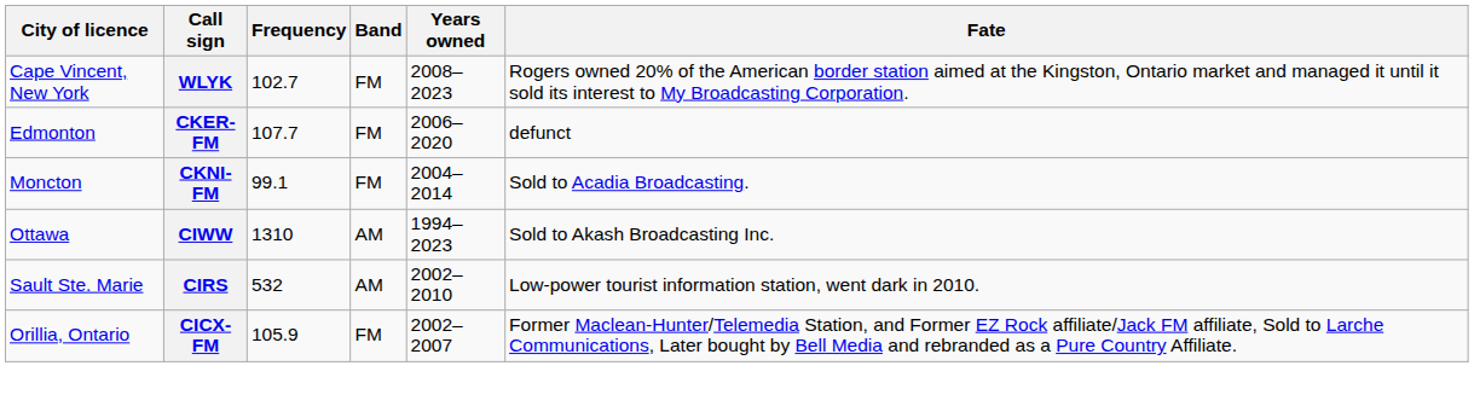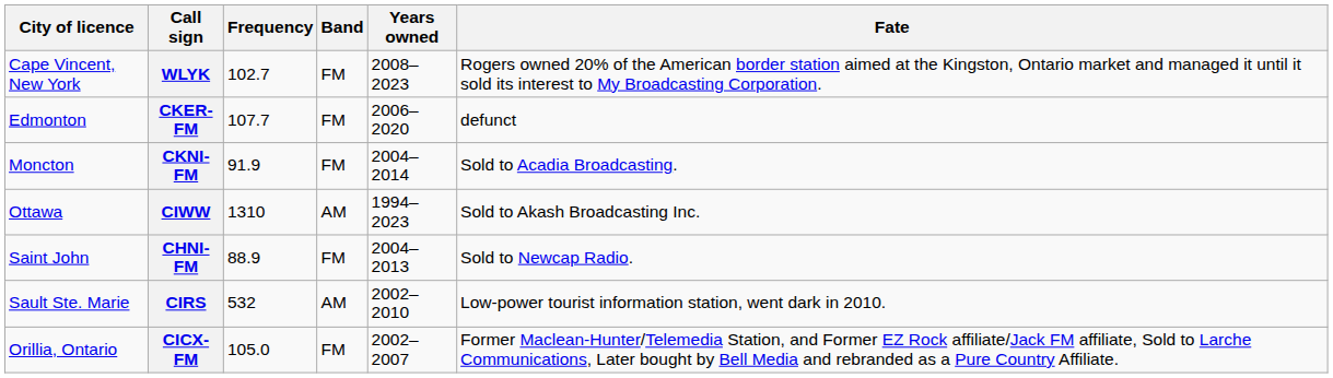CKNI-FM | Frequency: 99.1 -> 91.9
+ row: Saint John | CHNI-FM | 88.9 | FM | 2004–2013 | Sold to Newcap Radio.
CICX-FM | Frequency: 105.9 -> 105.0
